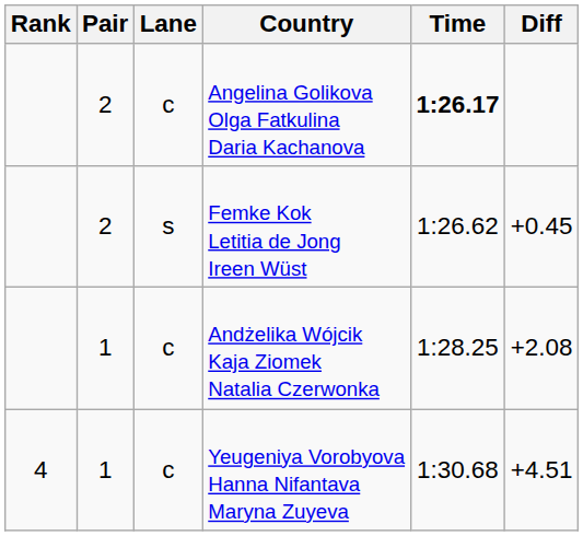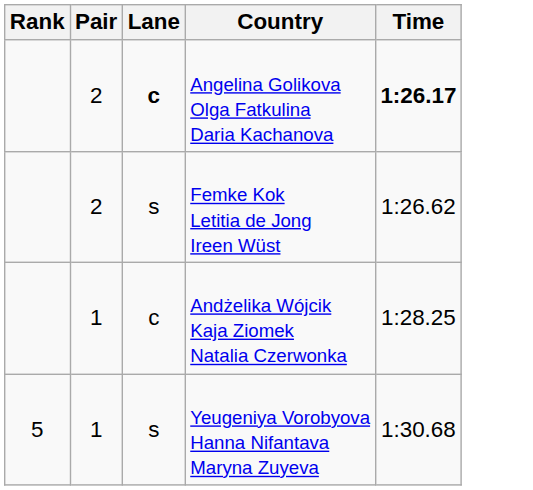- column: Diff | +0.45 | +2.08 | +4.51
Angelina Golikova Olga Fatkulina Daria Kachanova | Lane: normal -> bold
Yeugeniya Vorobyova Hanna Nifantava Maryna Zuyeva | Rank: 4 -> 5
Yeugeniya Vorobyova Hanna Nifantava Maryna Zuyeva | Lane: c -> s
